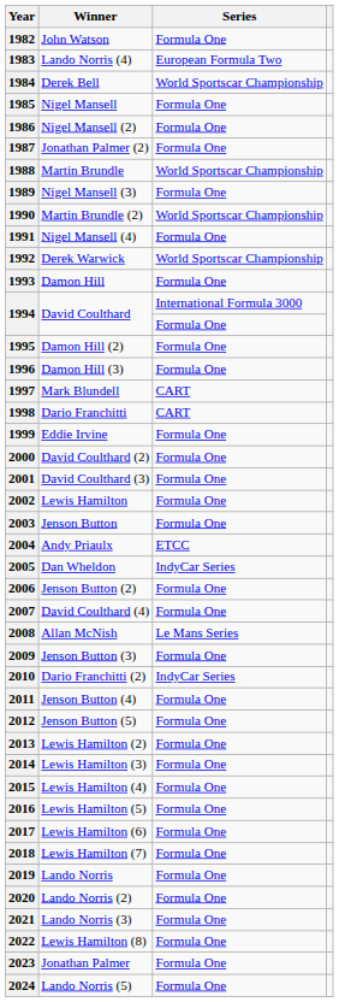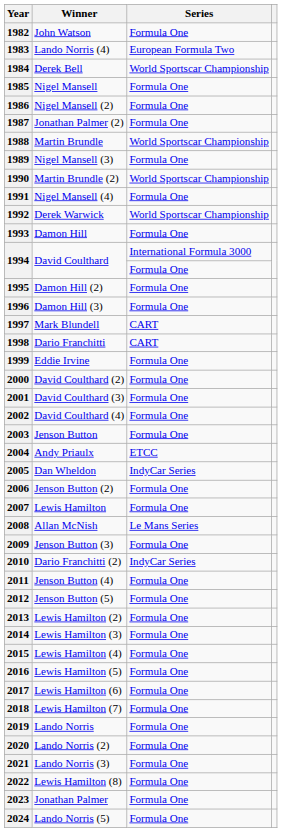2002 | Winner: Lewis Hamilton -> David Coulthard (4)
2007 | Winner: David Coulthard (4) -> Lewis Hamilton
